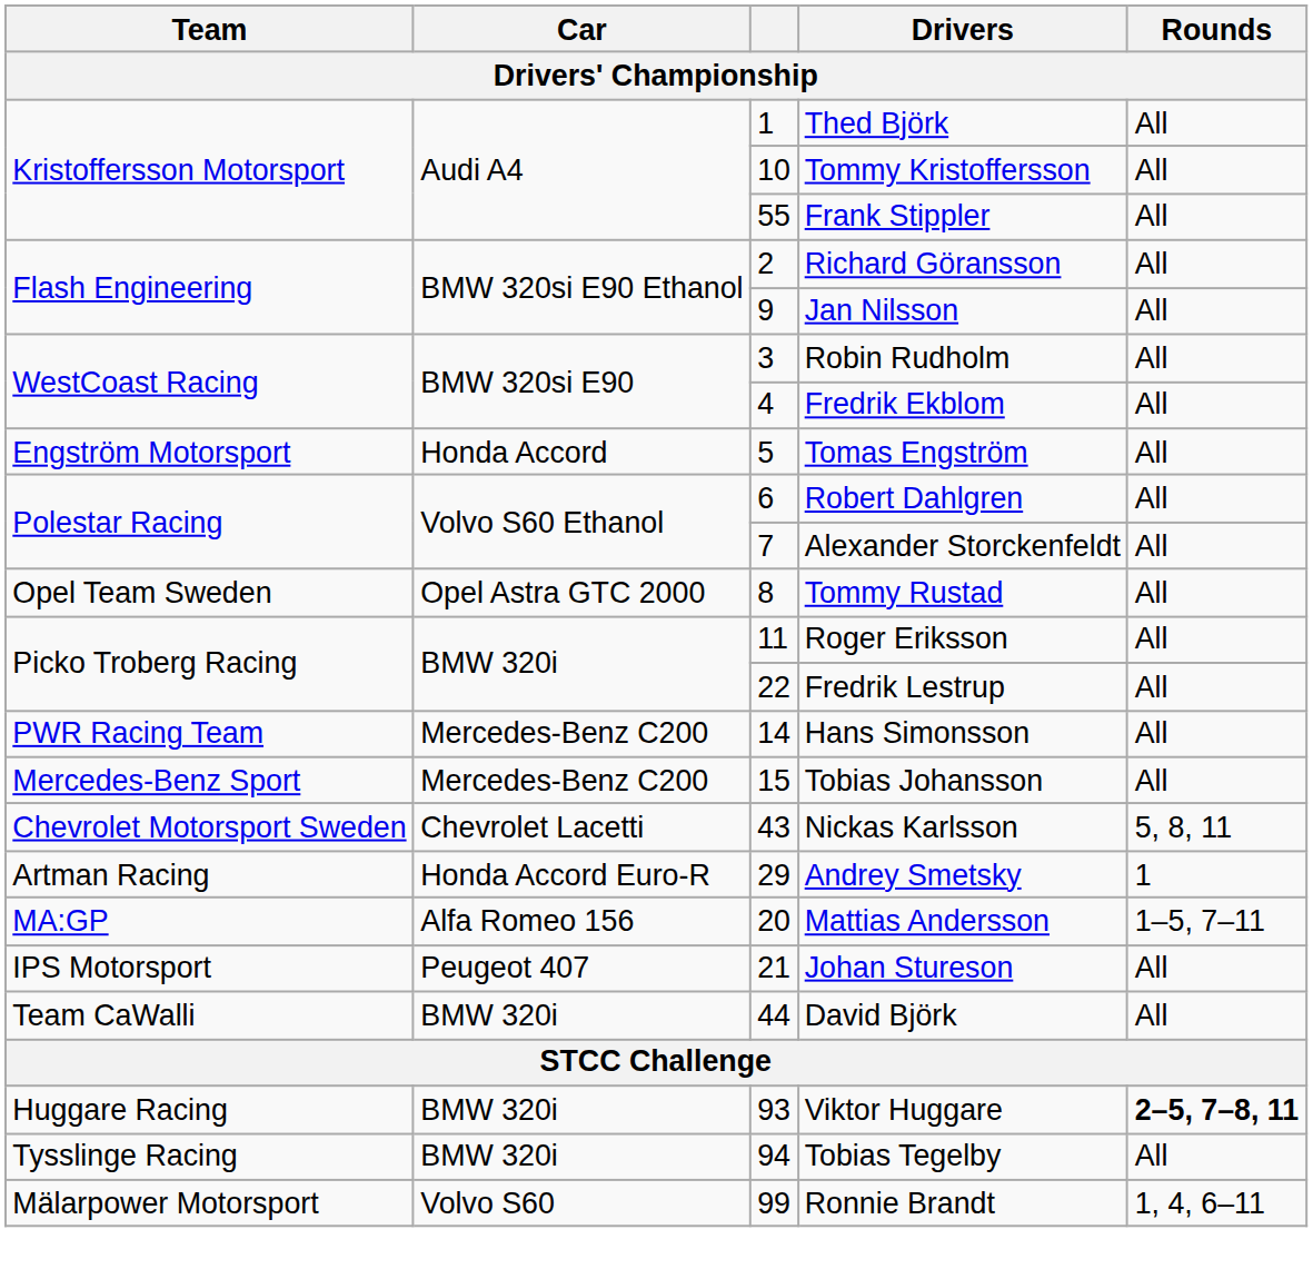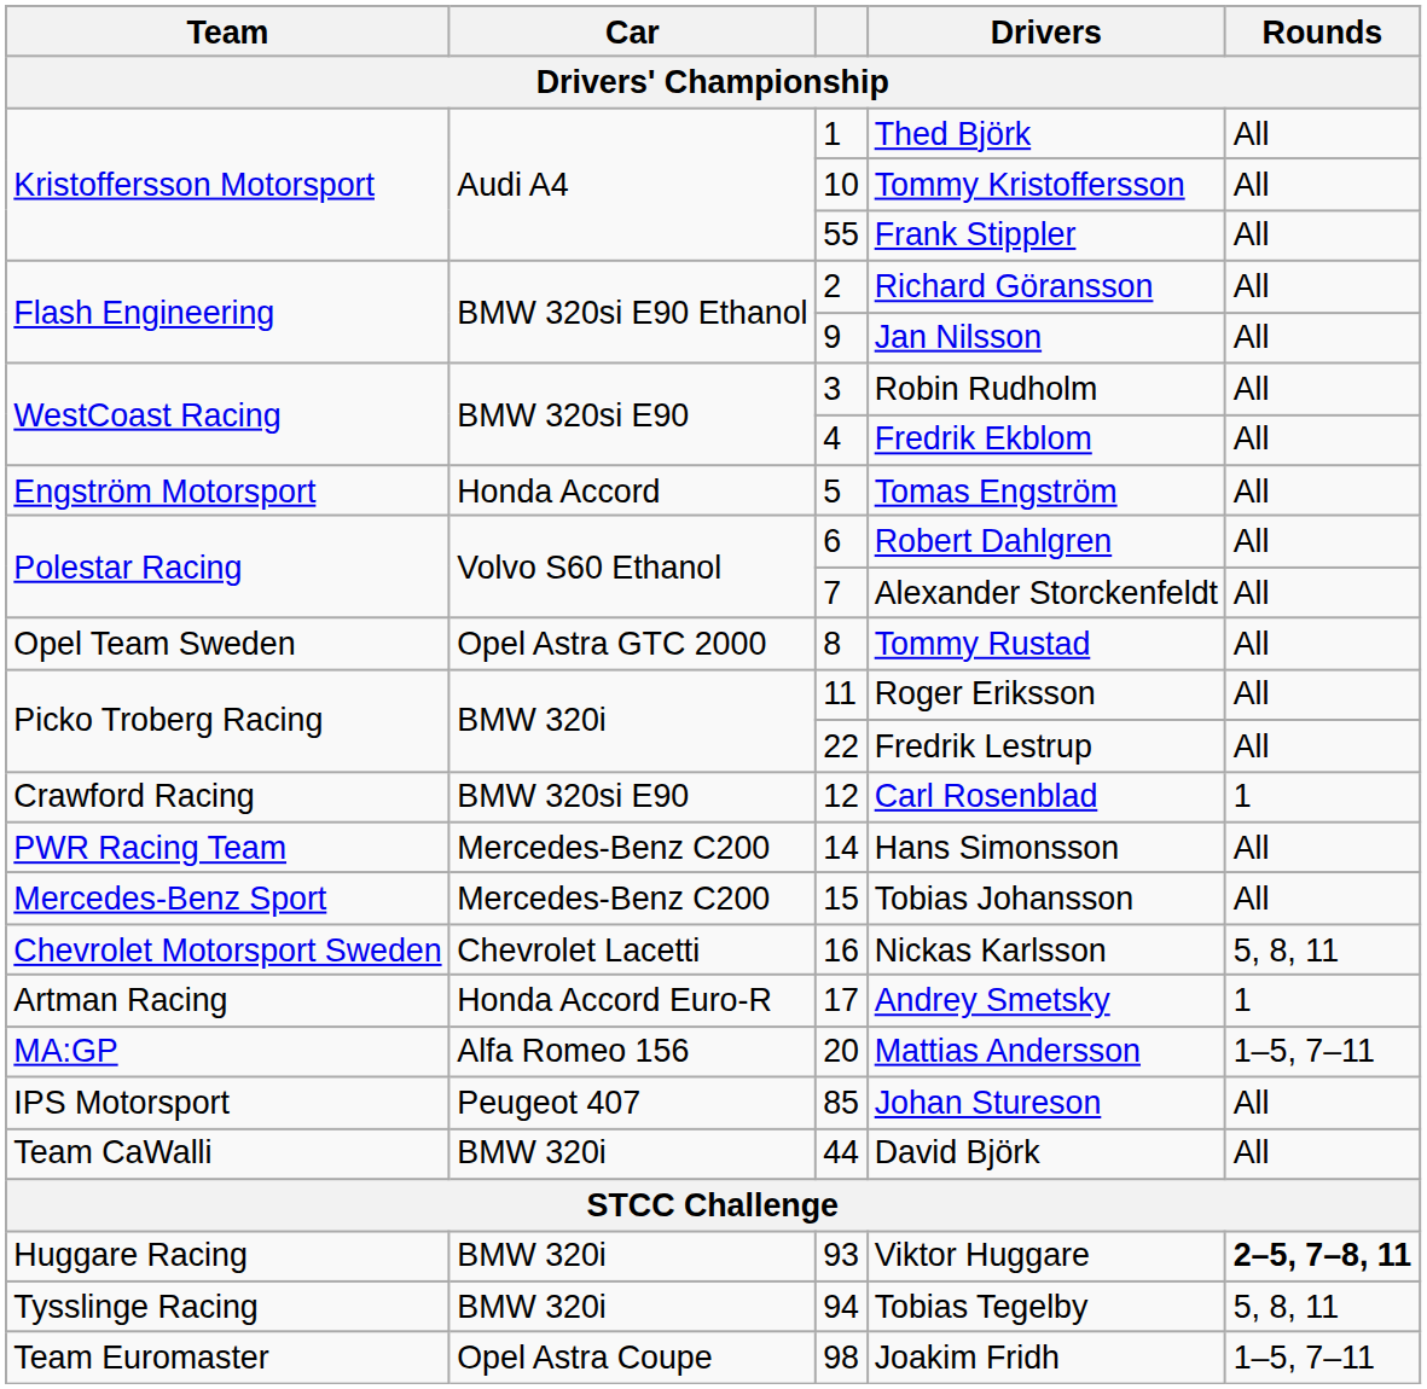+ row: Crawford Racing | BMW 320si E90 | 12 | Carl Rosenblad | 1
Nickas Karlsson | column 3: 43 -> 16
Andrey Smetsky | column 3: 29 -> 17
Johan Stureson | column 3: 21 -> 85
Tobias Tegelby | Rounds: All -> 5, 8, 11
+ row: Team Euromaster | Opel Astra Coupe | 98 | Joakim Fridh | 1–5, 7–11
- row: Mälarpower Motorsport | Volvo S60 | 99 | Ronnie Brandt | 1, 4, 6–11
